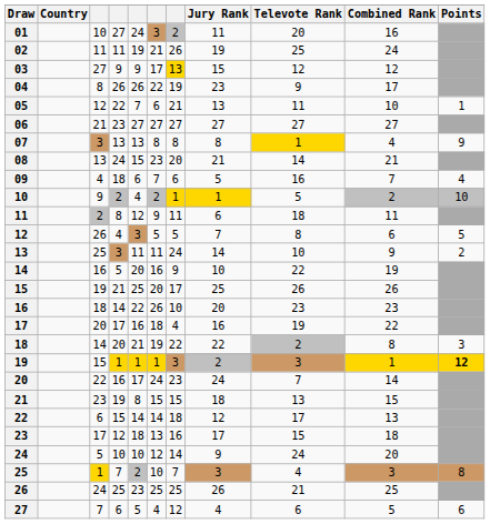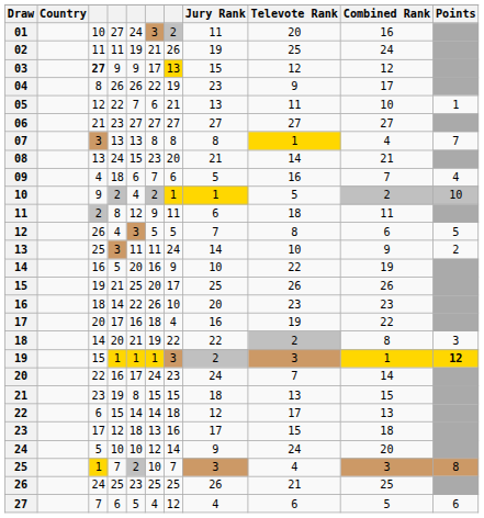03 | column 3: normal -> bold
07 | Points: 9 -> 7
